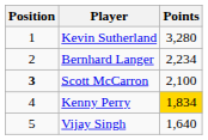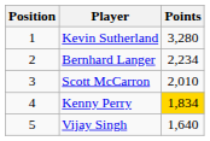Scott McCarron | Position: bold -> normal
Scott McCarron | Points: 2,100 -> 2,010
